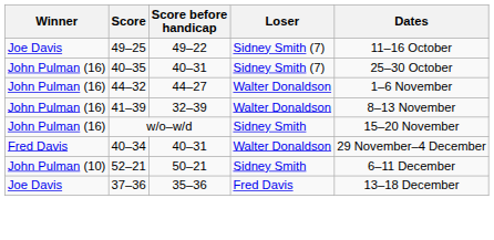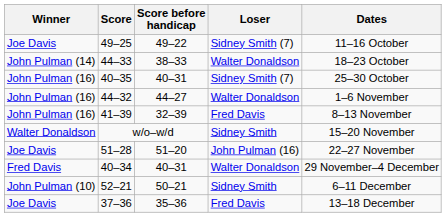+ row: John Pulman (14) | 44–33 | 38–33 | Walter Donaldson | 18–23 October
41–39 | Loser: Walter Donaldson -> Fred Davis
w/o–w/d | Winner: John Pulman (16) -> Walter Donaldson
+ row: Joe Davis | 51–28 | 51–20 | John Pulman (16) | 22–27 November
